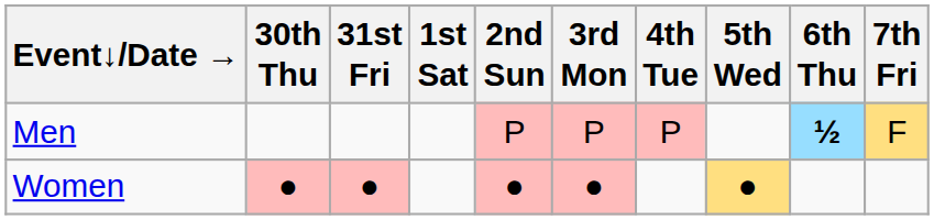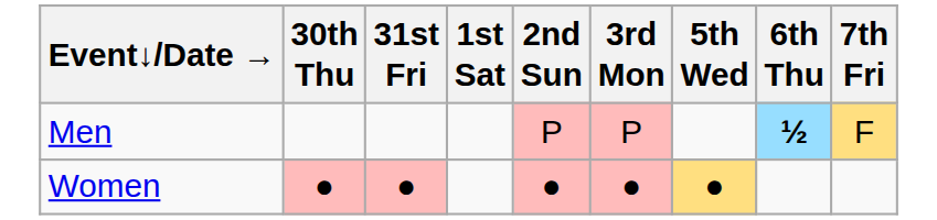- column: 4th Tue | P
